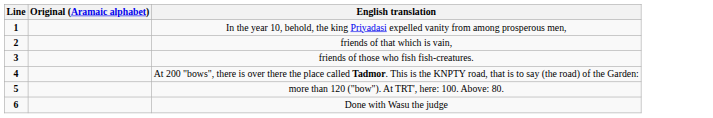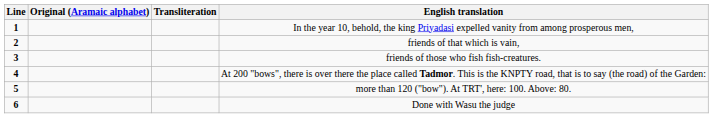+ column: Transliteration
